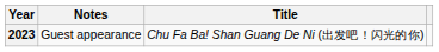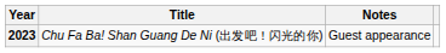columns swapped: Title <-> Notes
